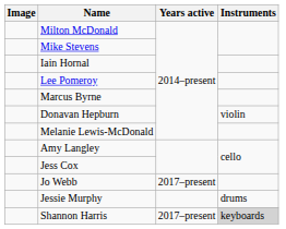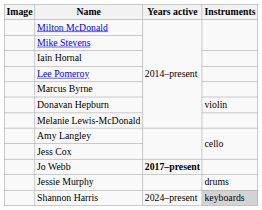Jo Webb | Years active: normal -> bold
Shannon Harris | Years active: 2017–present -> 2024–present
